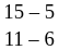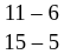rows swapped: 15 – 5 <-> 11 – 6
